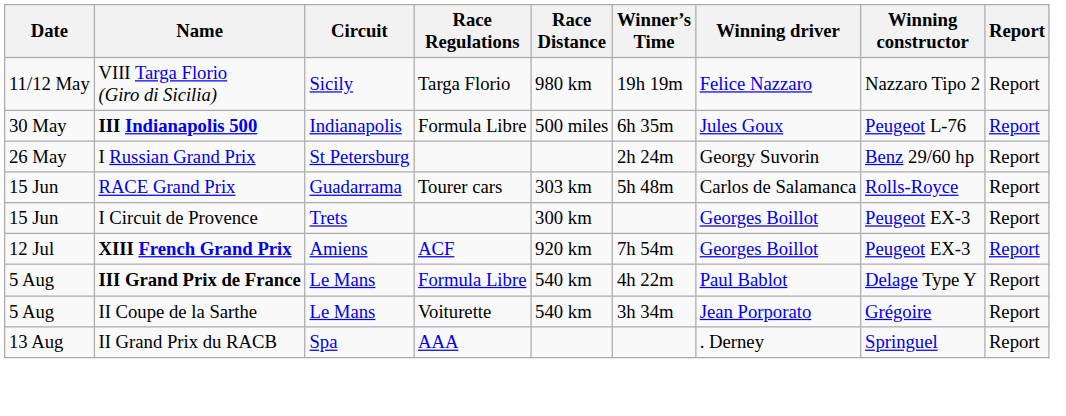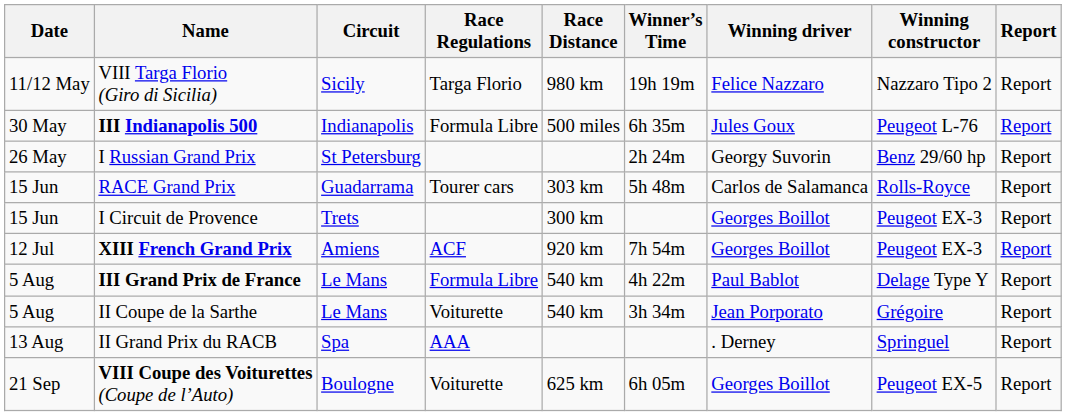+ row: 21 Sep | VIII Coupe des Voiturettes (Coupe de l’Auto) | Boulogne | Voiturette | 625 km | 6h 05m | Georges Boillot | Peugeot EX-5 | Report
